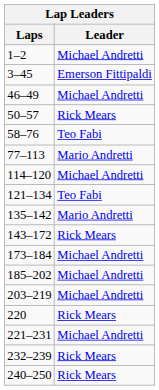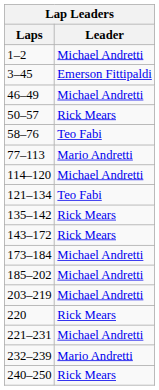135–142 | Leader: Mario Andretti -> Rick Mears
232–239 | Leader: Rick Mears -> Mario Andretti
